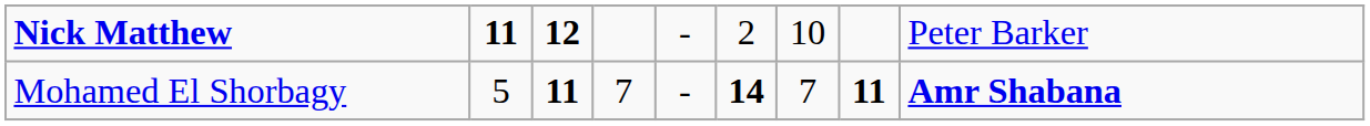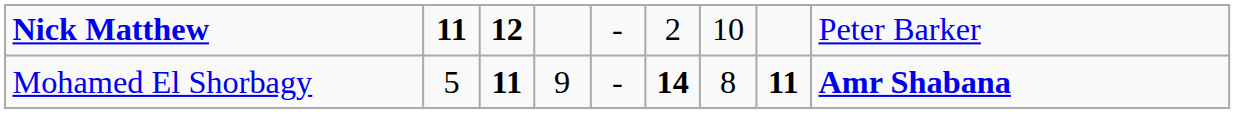Mohamed El Shorbagy | column 4: 7 -> 9
Mohamed El Shorbagy | column 7: 7 -> 8
